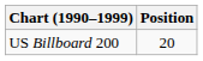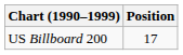US Billboard 200 | Position: 20 -> 17
